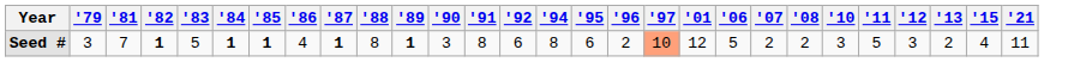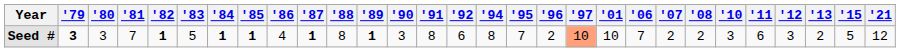+ column: '80 | 3
Seed # | '79: normal -> bold
Seed # | '95: 6 -> 7
Seed # | '01: 12 -> 10
Seed # | '06: 5 -> 7
Seed # | '11: 5 -> 6
Seed # | '15: 4 -> 5
Seed # | '21: 11 -> 12
